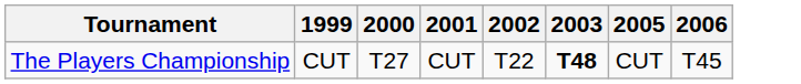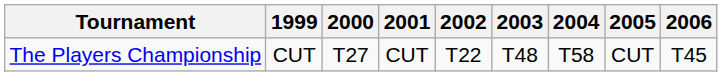+ column: 2004 | T58
The Players Championship | 2003: bold -> normal
